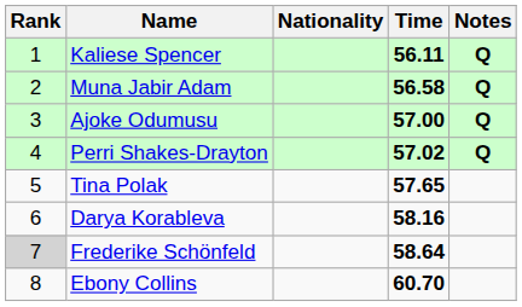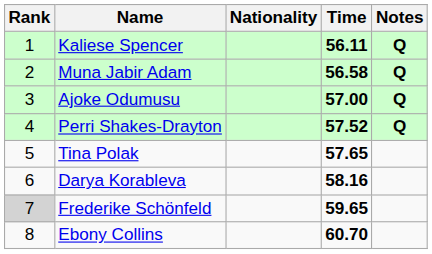Perri Shakes-Drayton | Time: 57.02 -> 57.52
Frederike Schönfeld | Time: 58.64 -> 59.65
